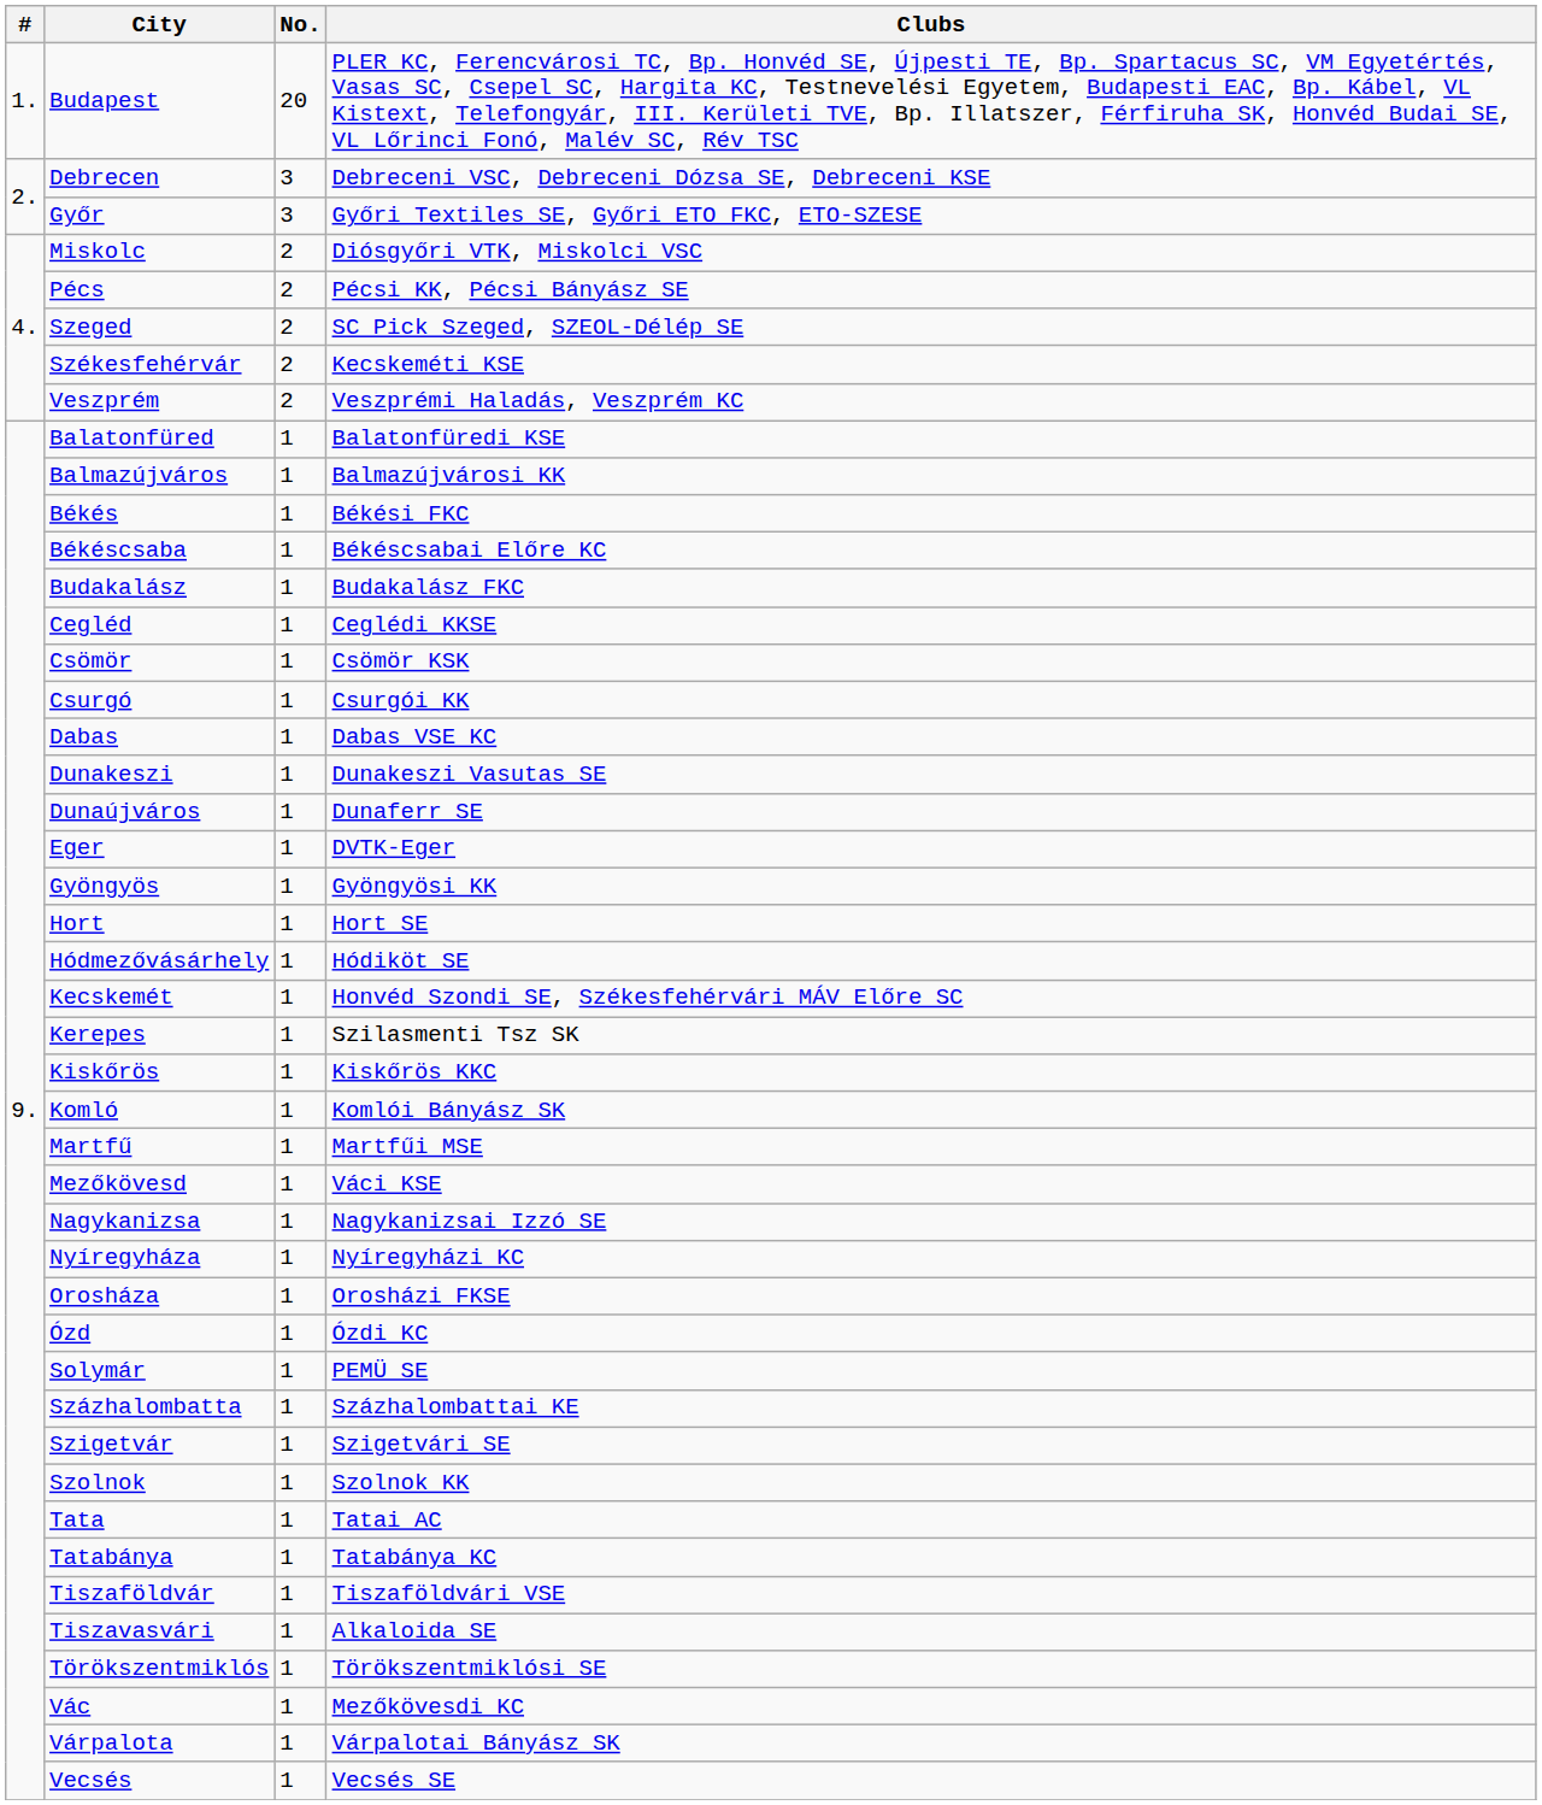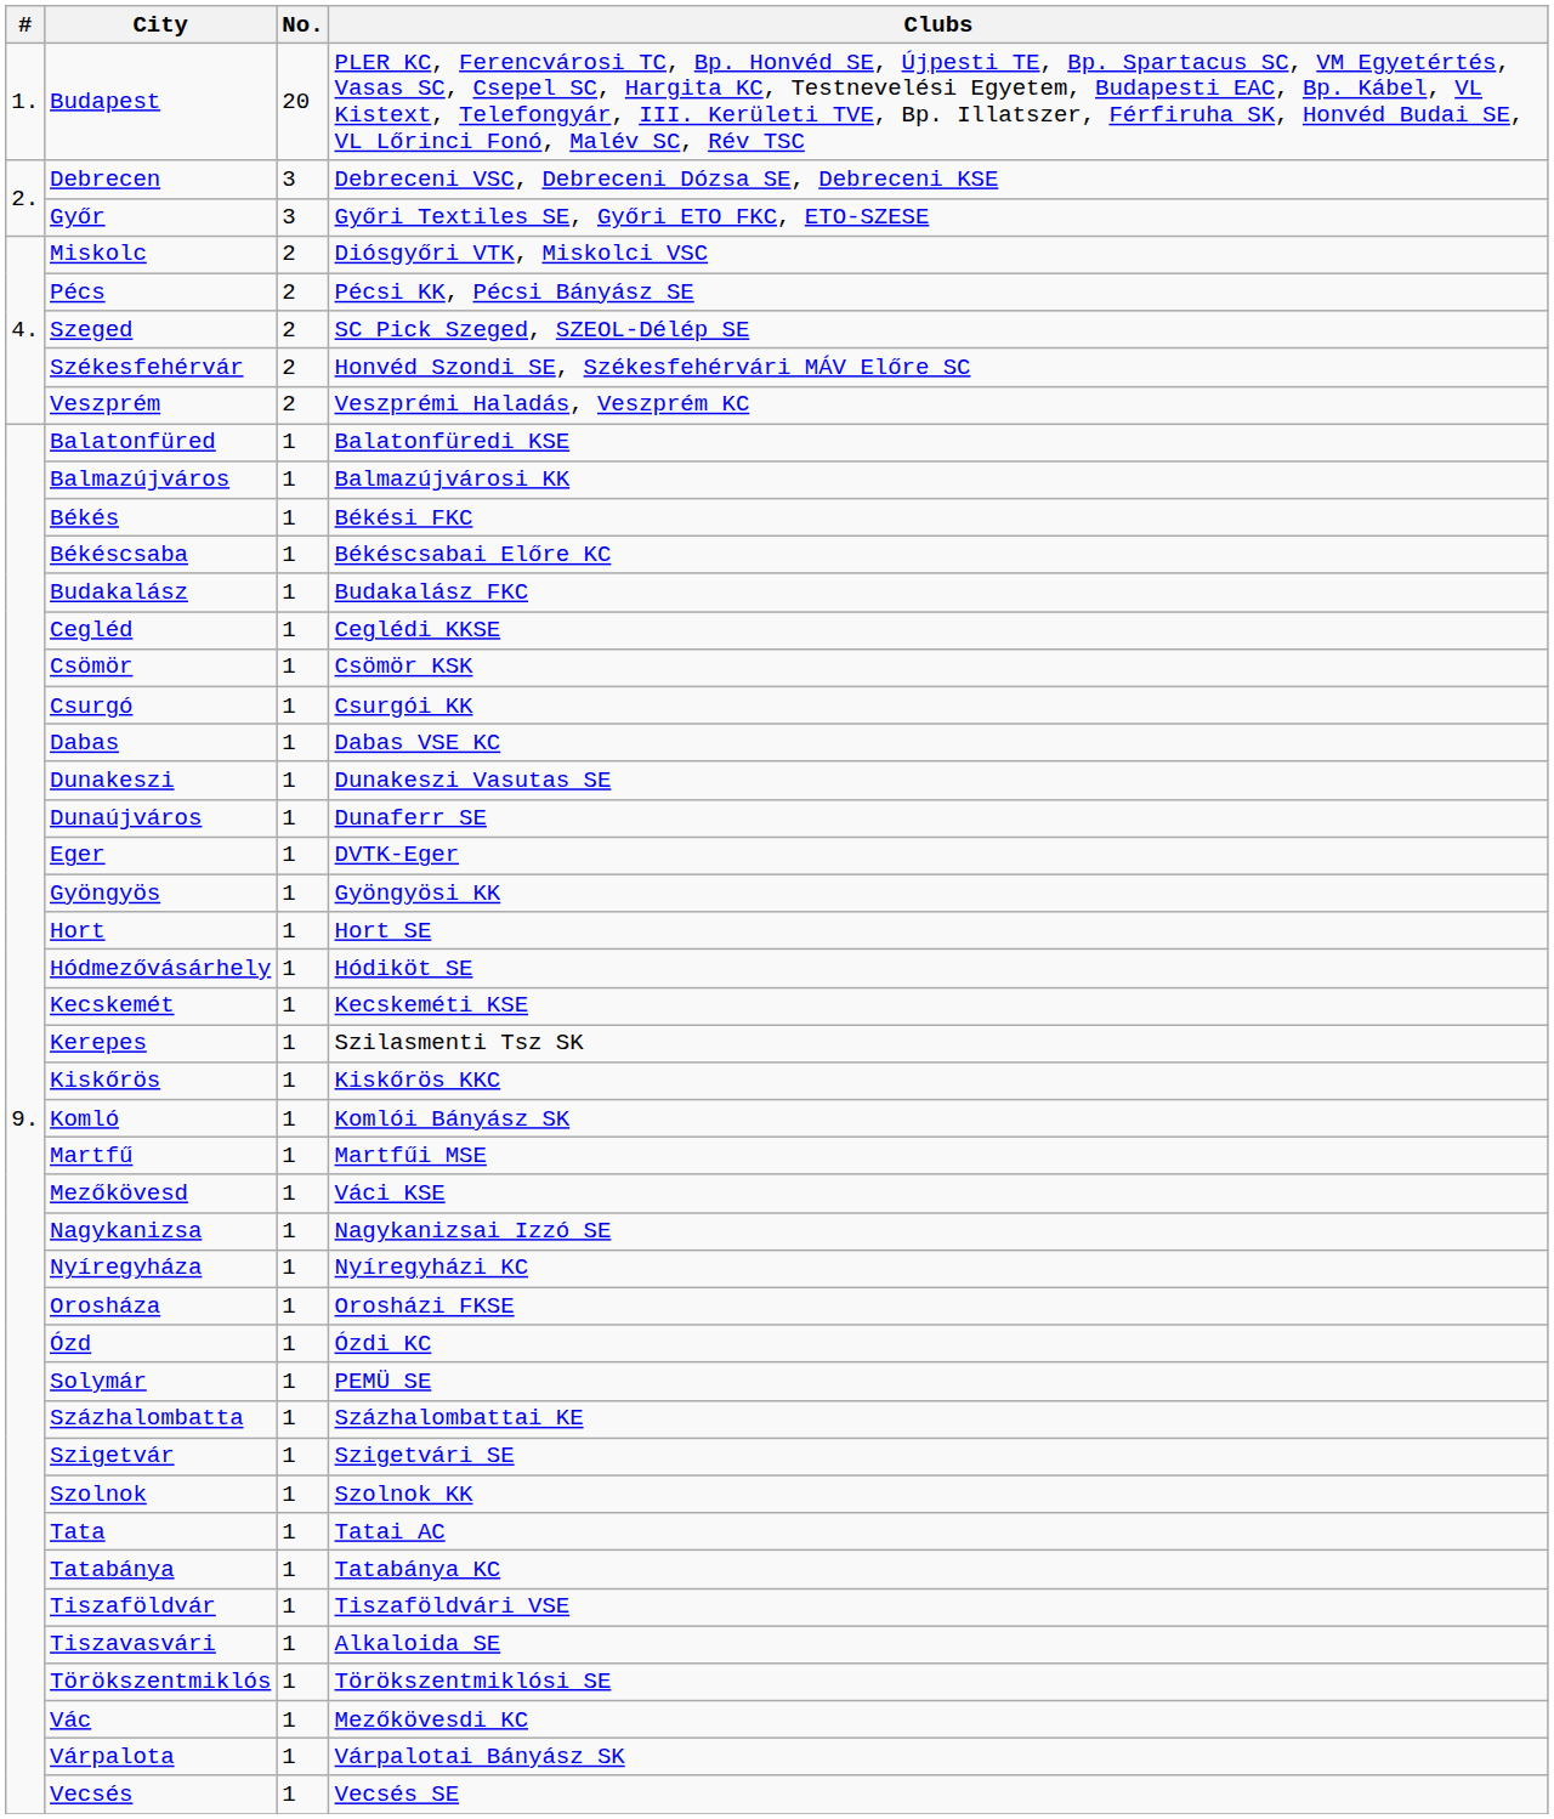Székesfehérvár | Clubs: Kecskeméti KSE -> Honvéd Szondi SE, Székesfehérvári MÁV Előre SC
Kecskemét | Clubs: Honvéd Szondi SE, Székesfehérvári MÁV Előre SC -> Kecskeméti KSE
